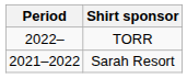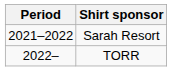rows swapped: Sarah Resort <-> TORR
